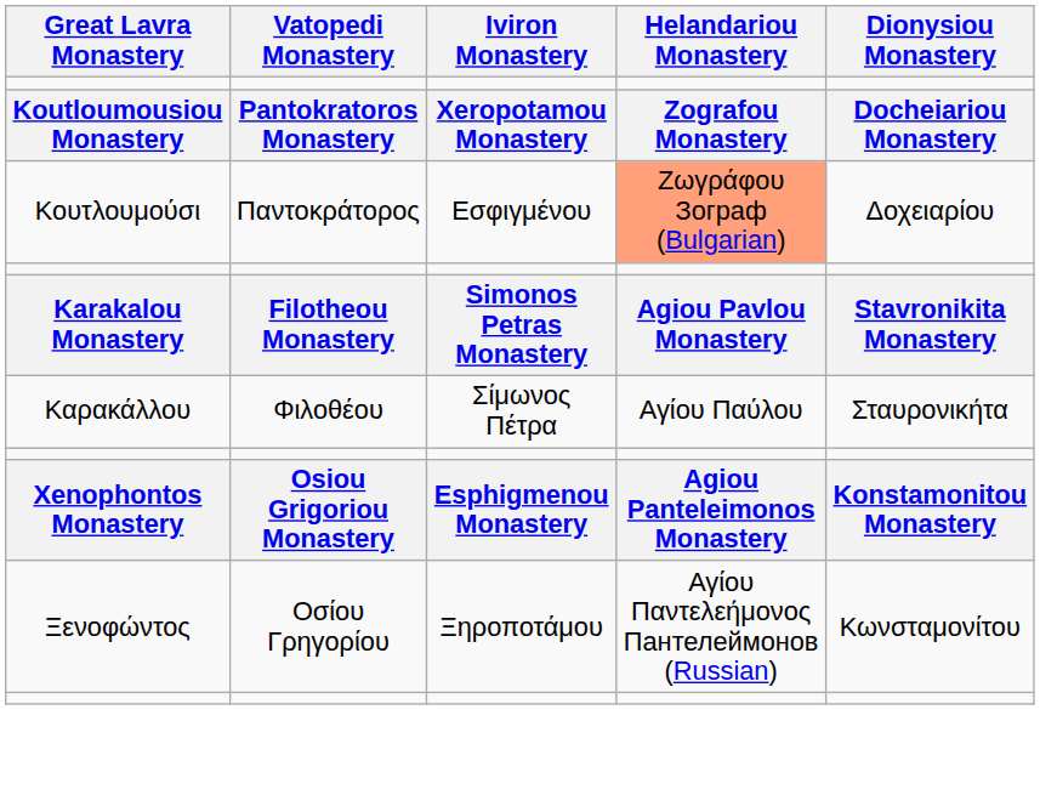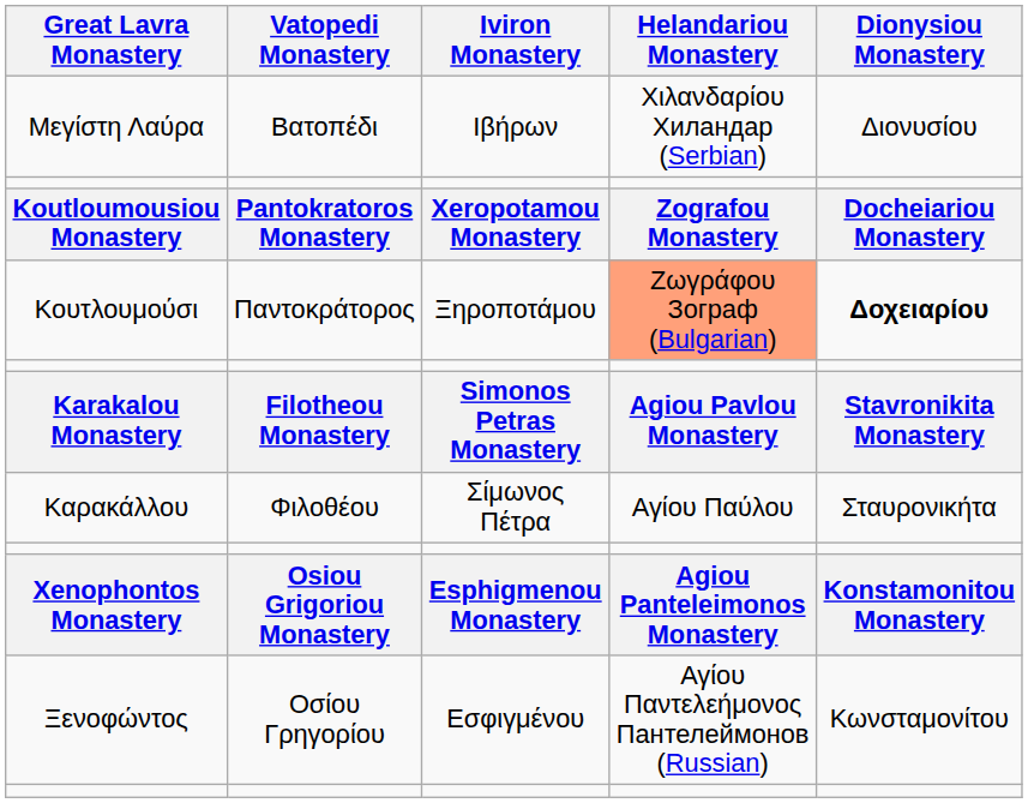+ row: Μεγίστη Λαύρα | Βατοπέδι | Ιβήρων | Χιλανδαρίου Хиландар (Serbian) | Διονυσίου
Κουτλουμούσι | Iviron Monastery: Εσφιγμένου -> Ξηροποτάμου
Κουτλουμούσι | Dionysiou Monastery: normal -> bold
Ξενοφώντος | Iviron Monastery: Ξηροποτάμου -> Εσφιγμένου
